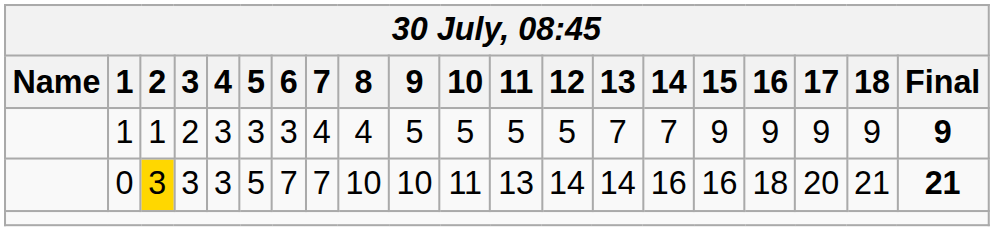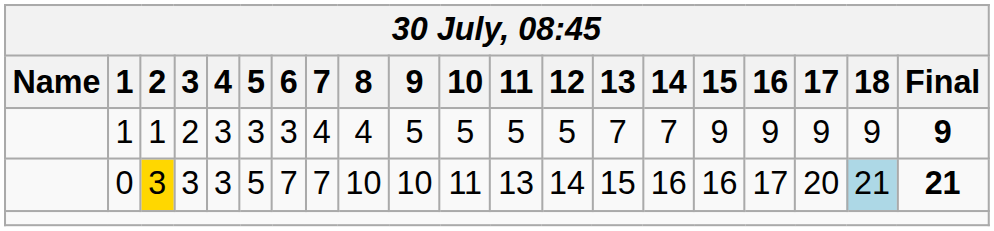0 | 13: 14 -> 15
0 | 16: 18 -> 17
0 | 18: no background -> lightblue background
